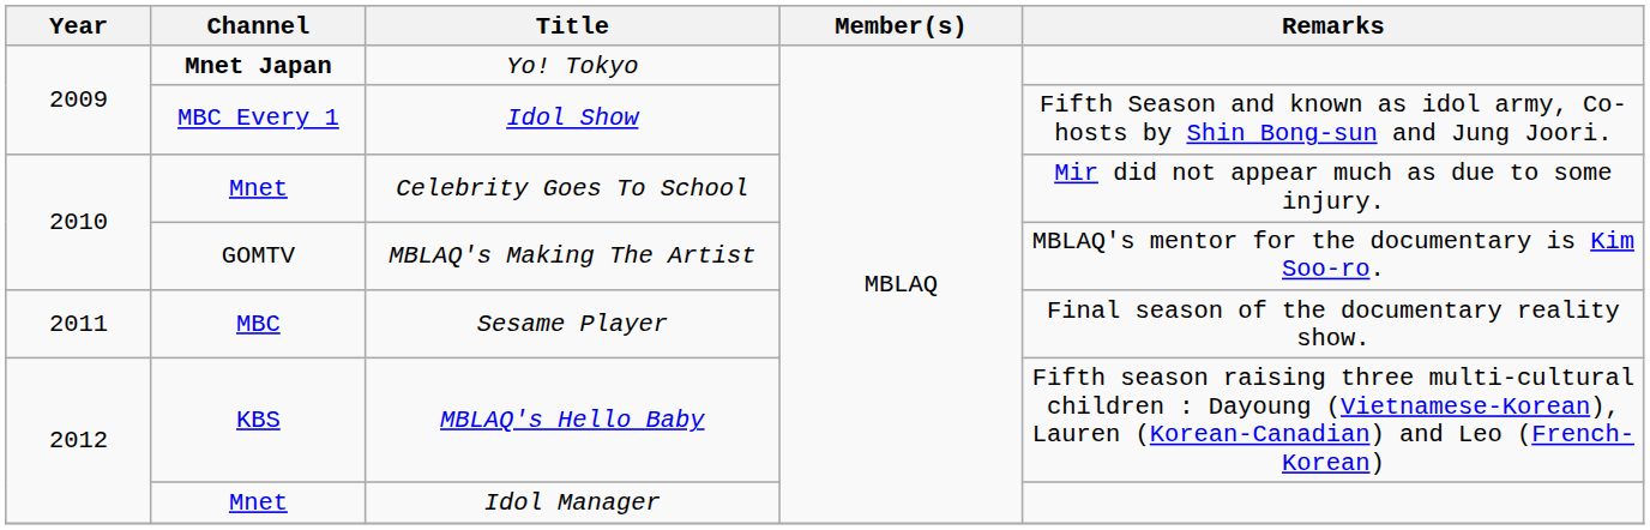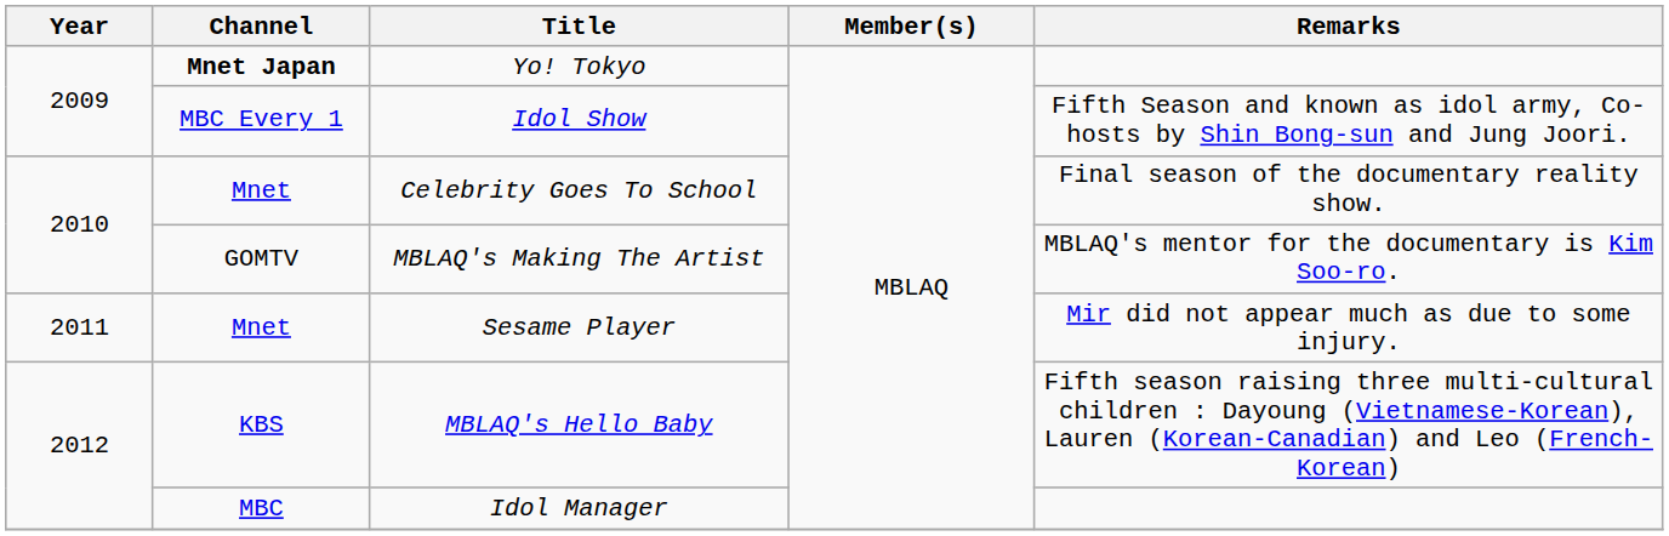Celebrity Goes To School | Remarks: Mir did not appear much as due to some injury. -> Final season of the documentary reality show.
Sesame Player | Channel: MBC -> Mnet
Sesame Player | Remarks: Final season of the documentary reality show. -> Mir did not appear much as due to some injury.
Idol Manager | Channel: Mnet -> MBC
